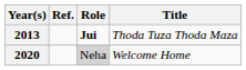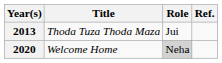columns swapped: Title <-> Ref.
2013 | Role: bold -> normal
